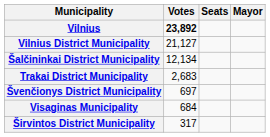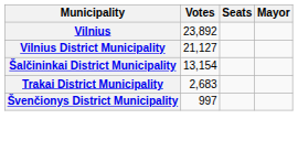Vilnius | Votes: bold -> normal
Šalčininkai District Municipality | Votes: 12,134 -> 13,154
Švenčionys District Municipality | Votes: 697 -> 997
- row: Visaginas Municipality | 684
- row: Širvintos District Municipality | 317
